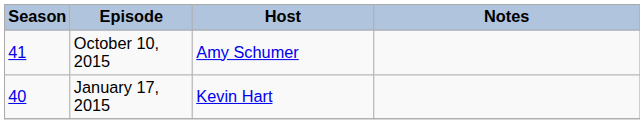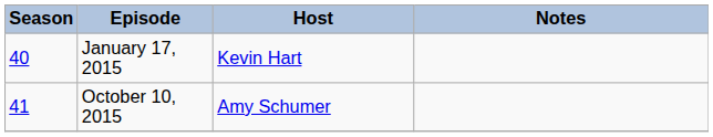rows swapped: January 17, 2015 <-> October 10, 2015
